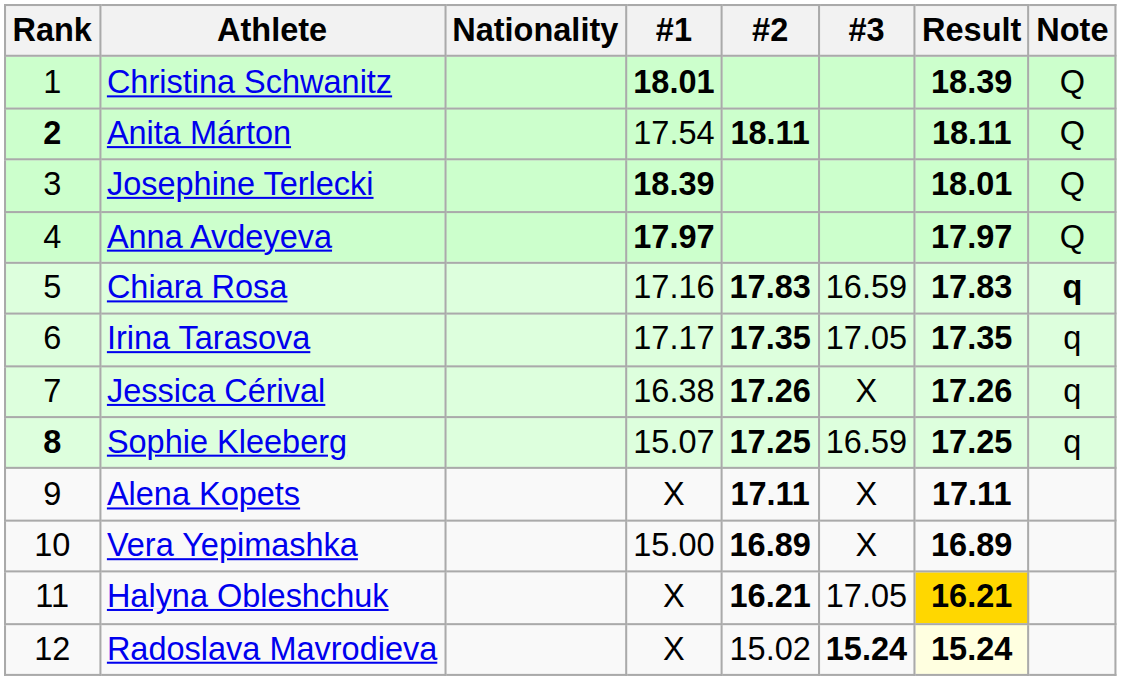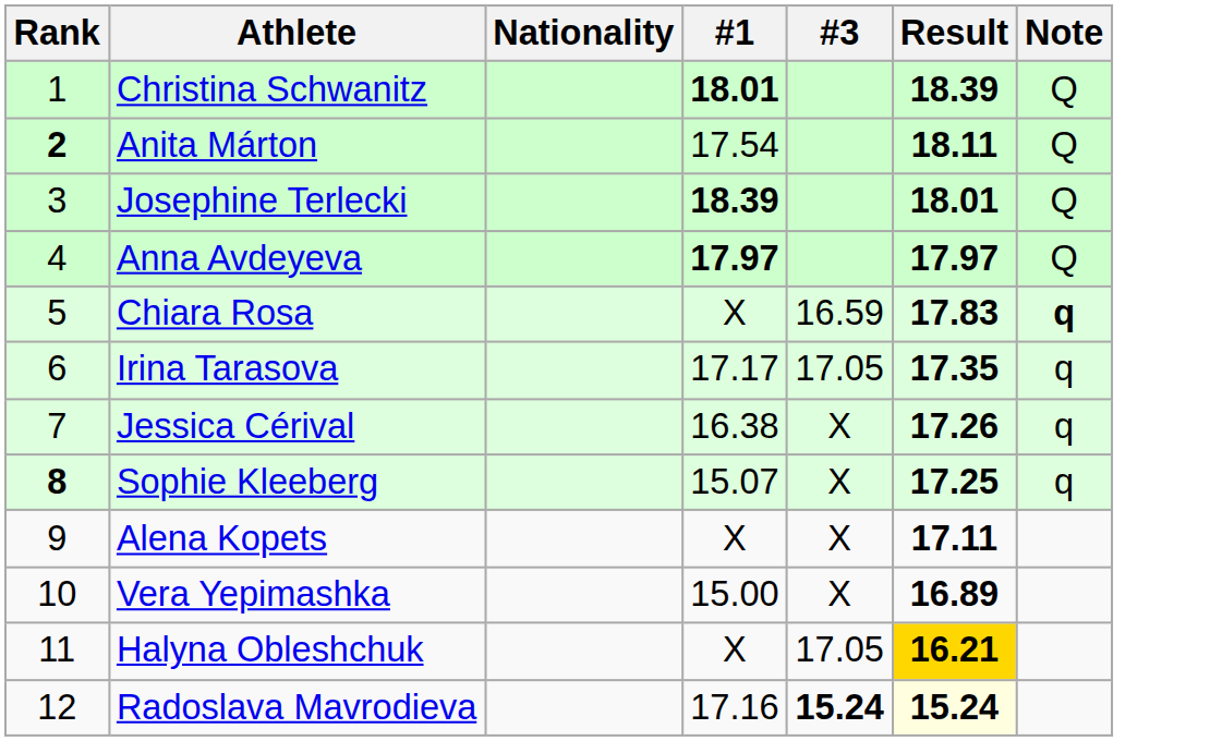- column: #2 | 18.11 | 17.83 | 17.35 | 17.26 | 17.25 | 17.11 | 16.89 | 16.21 | 15.02
Chiara Rosa | #1: 17.16 -> X
Sophie Kleeberg | #3: 16.59 -> X
Radoslava Mavrodieva | #1: X -> 17.16
